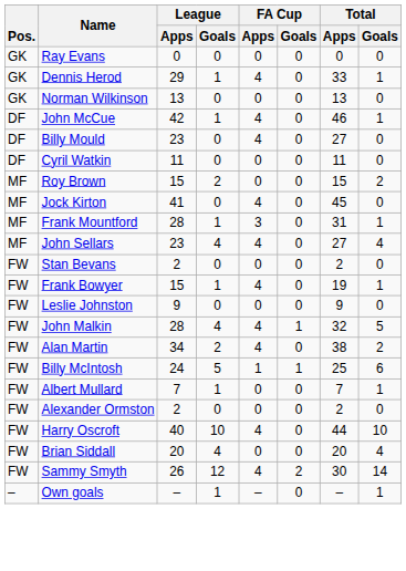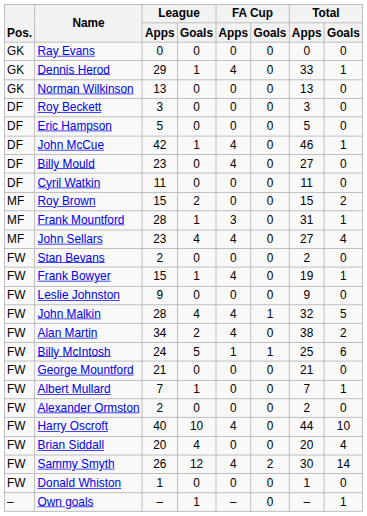+ row: DF | Roy Beckett | 3 | 0 | 0 | 0 | 3 | 0
+ row: DF | Eric Hampson | 5 | 0 | 0 | 0 | 5 | 0
- row: MF | Jock Kirton | 41 | 0 | 4 | 0 | 45 | 0
+ row: FW | George Mountford | 21 | 0 | 0 | 0 | 21 | 0
+ row: FW | Donald Whiston | 1 | 0 | 0 | 0 | 1 | 0
